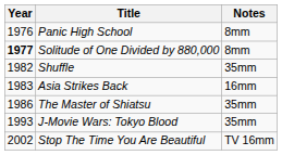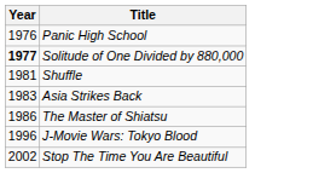- column: Notes | 8mm | 8mm | 35mm | 16mm | 35mm | 35mm | TV 16mm
Shuffle | Year: 1982 -> 1981
J-Movie Wars: Tokyo Blood | Year: 1993 -> 1996
